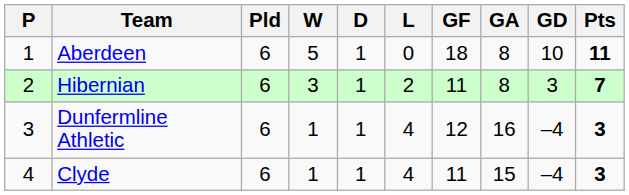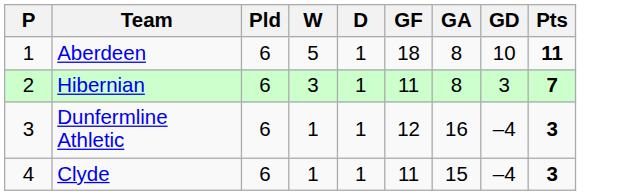- column: L | 0 | 2 | 4 | 4
